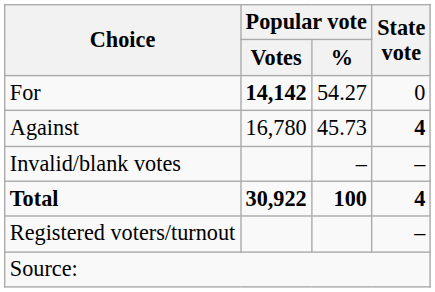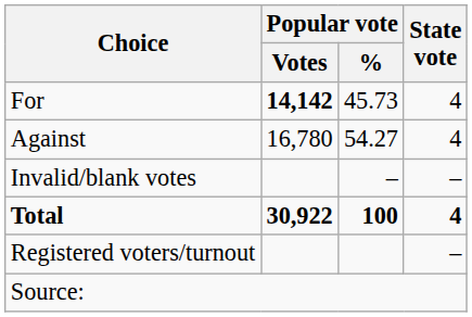For | Popular vote / %: 54.27 -> 45.73
For | State vote: 0 -> 4
Against | Popular vote / %: 45.73 -> 54.27
Against | State vote: bold -> normal
